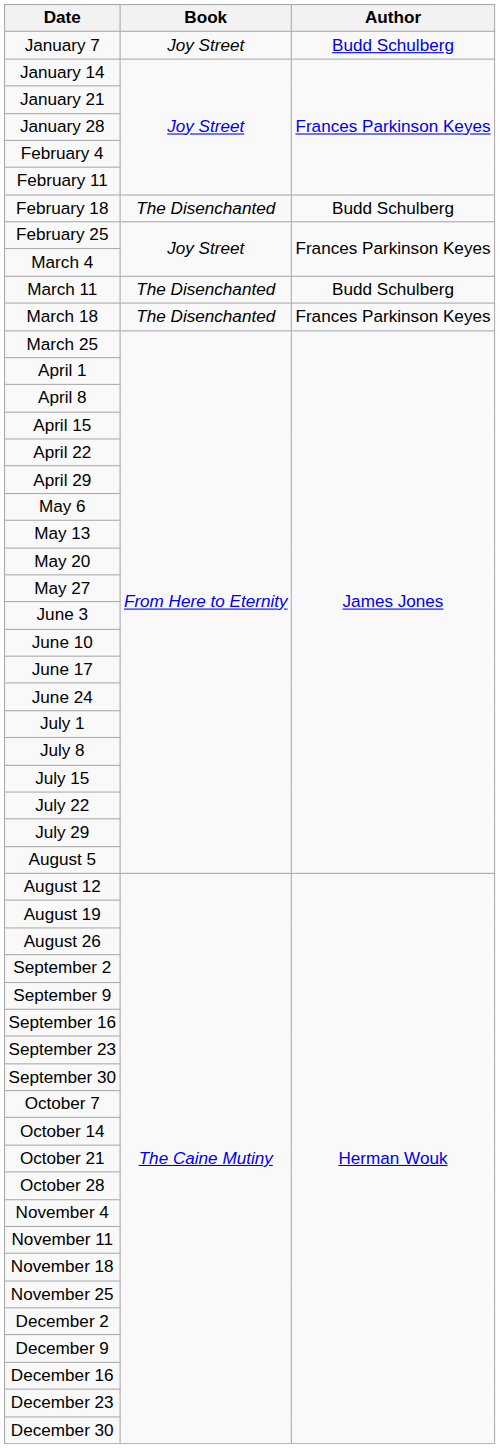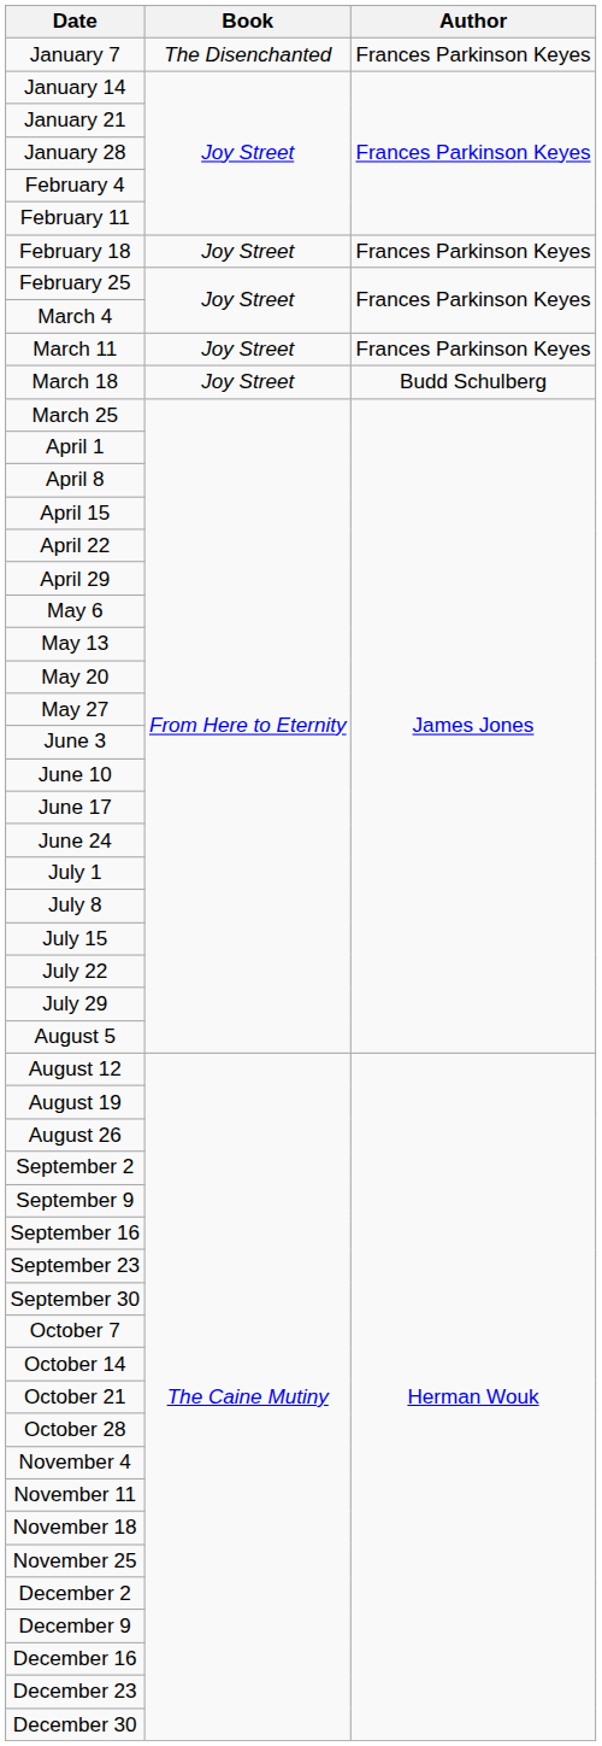January 7 | Book: Joy Street -> The Disenchanted
January 7 | Author: Budd Schulberg -> Frances Parkinson Keyes
February 18 | Book: The Disenchanted -> Joy Street
February 18 | Author: Budd Schulberg -> Frances Parkinson Keyes
March 11 | Book: The Disenchanted -> Joy Street
March 11 | Author: Budd Schulberg -> Frances Parkinson Keyes
March 18 | Book: The Disenchanted -> Joy Street
March 18 | Author: Frances Parkinson Keyes -> Budd Schulberg
